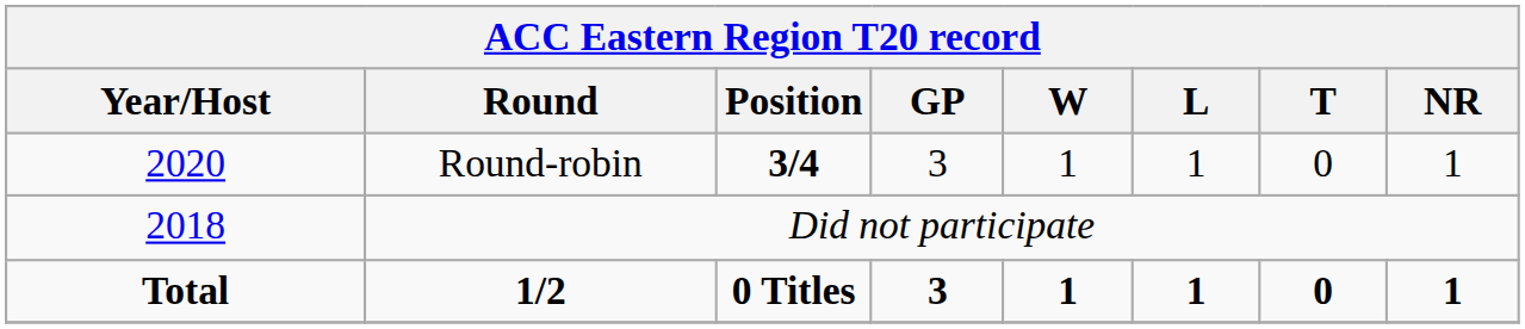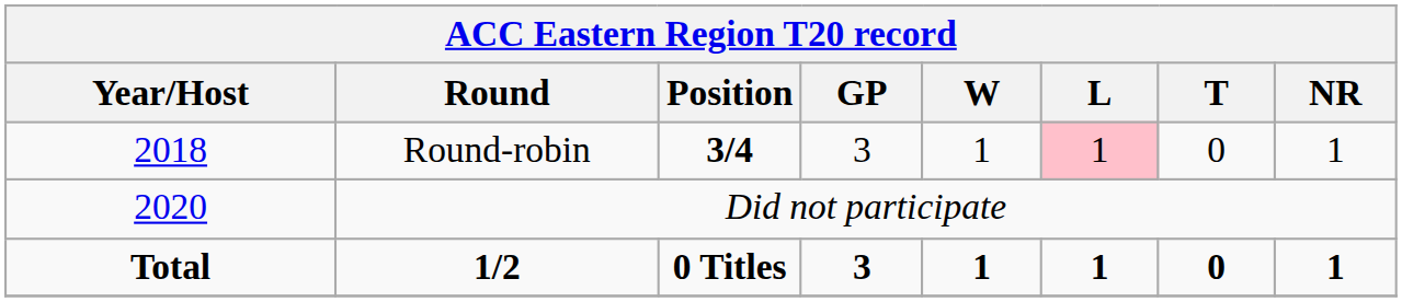Round-robin | Year/Host: 2020 -> 2018
Round-robin | L: no background -> pink background
Did not participate | Year/Host: 2018 -> 2020
